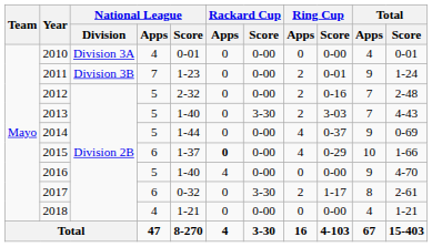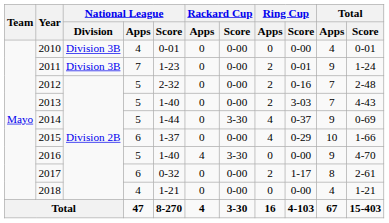2010 | National League / Division: Division 3A -> Division 3B
2013 | Rackard Cup / Score: 3-30 -> 0-00
2014 | Rackard Cup / Score: 0-00 -> 3-30
2015 | Rackard Cup / Apps: bold -> normal
2016 | Rackard Cup / Score: 0-00 -> 3-30
2017 | Rackard Cup / Score: 3-30 -> 0-00
